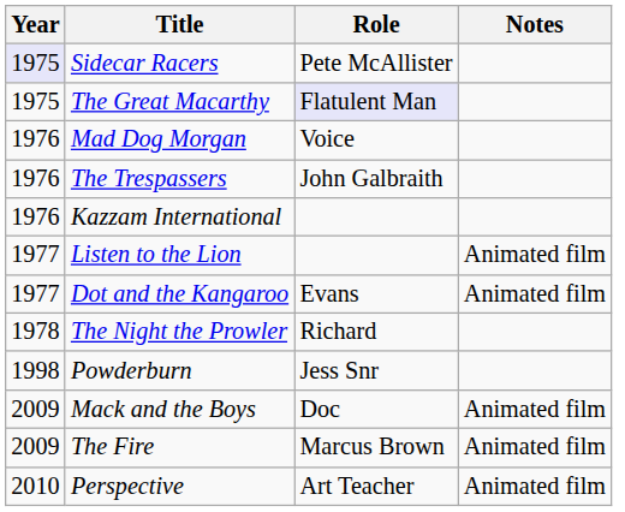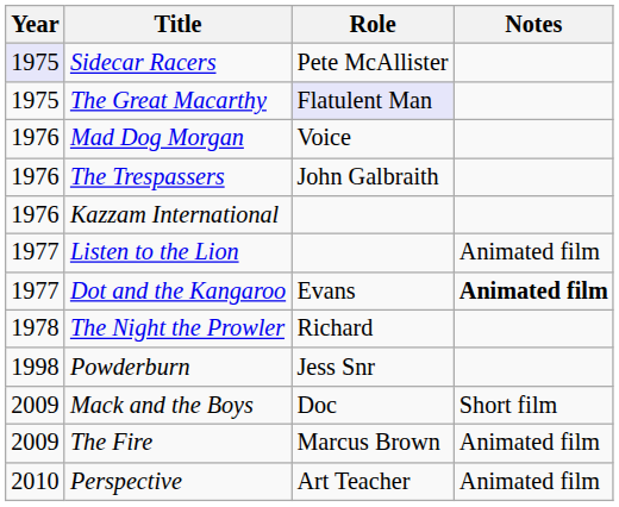Dot and the Kangaroo | Notes: normal -> bold
Mack and the Boys | Notes: Animated film -> Short film
